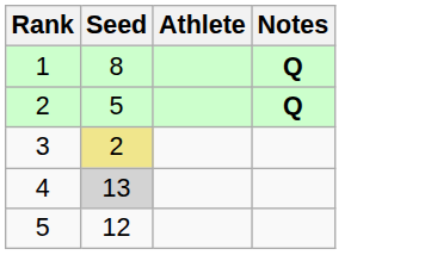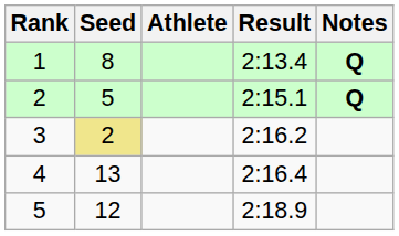+ column: Result | 2:13.4 | 2:15.1 | 2:16.2 | 2:16.4 | 2:18.9
4 | Seed: lightgrey background -> no background
